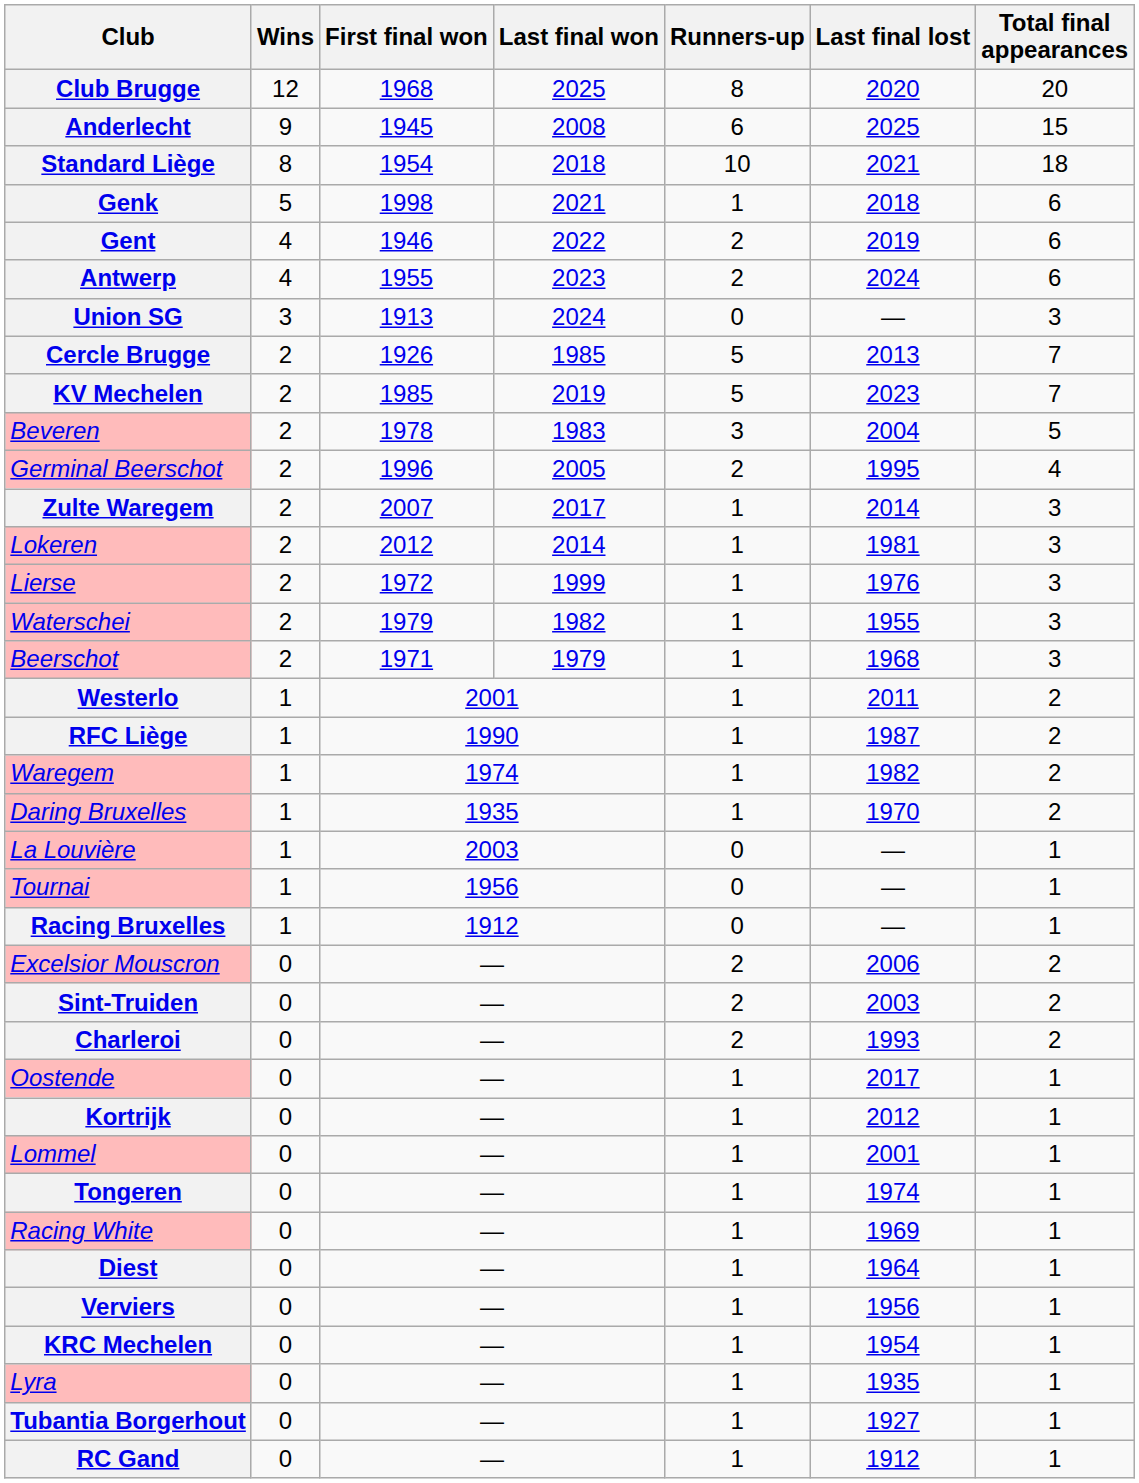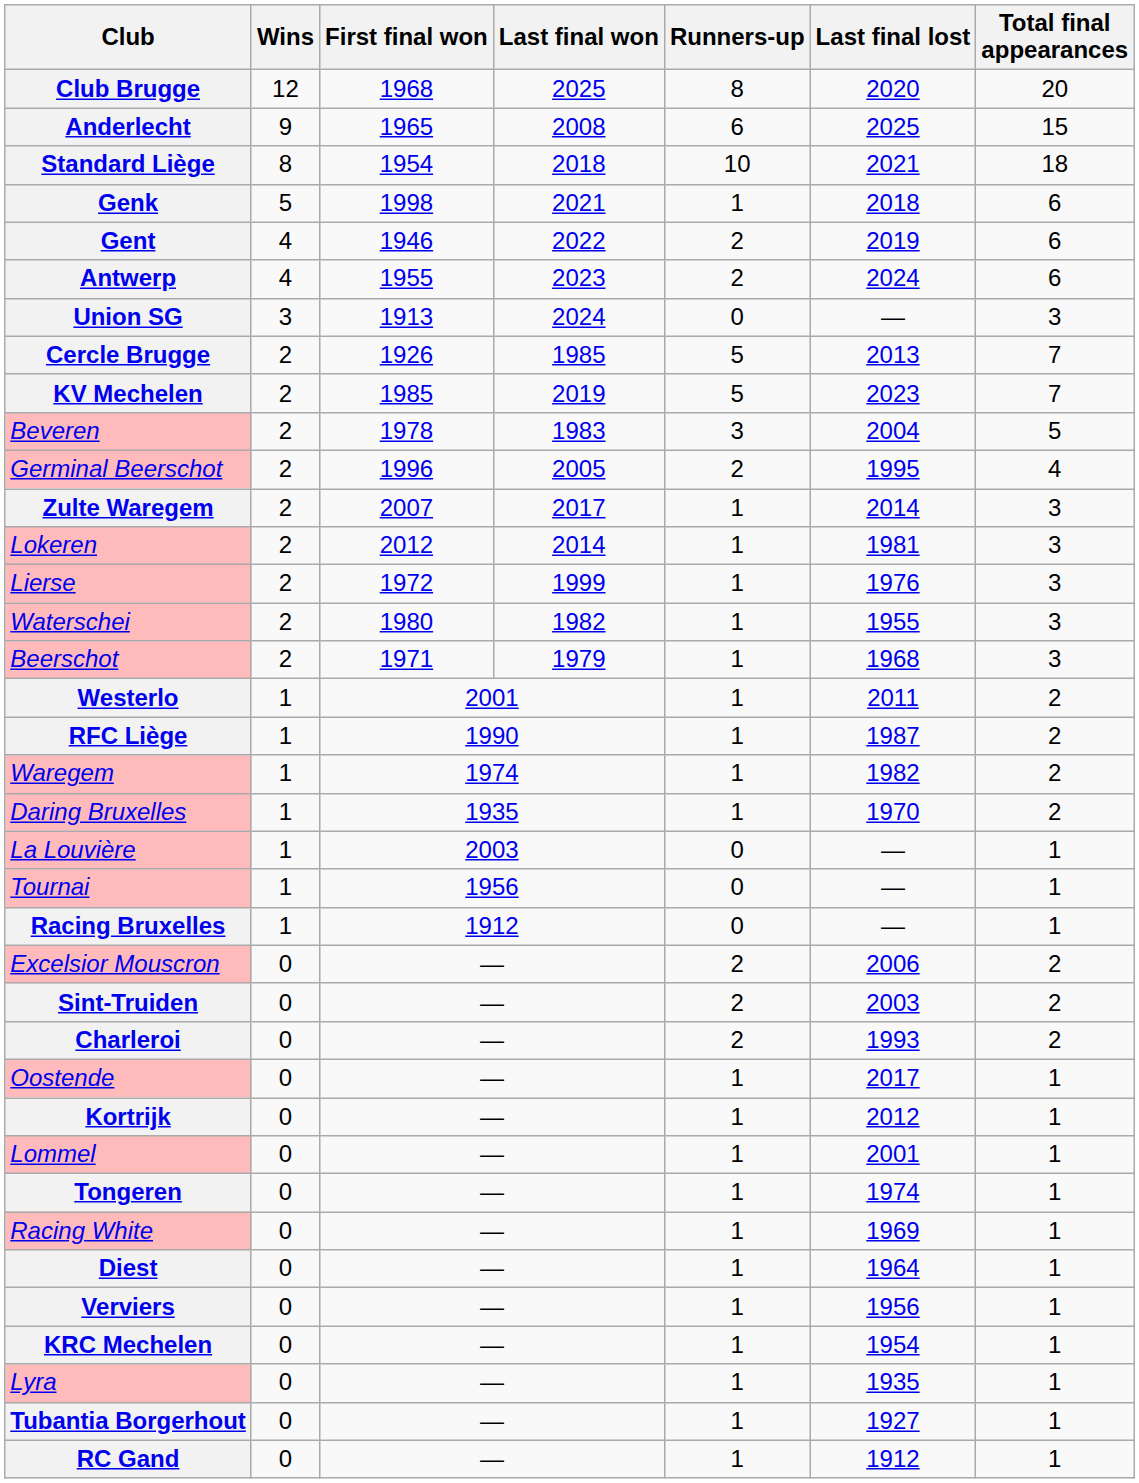Anderlecht | First final won: 1945 -> 1965
Waterschei | First final won: 1979 -> 1980
